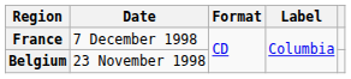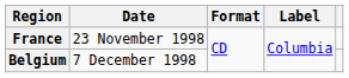France | Date: 7 December 1998 -> 23 November 1998
Belgium | Date: 23 November 1998 -> 7 December 1998
